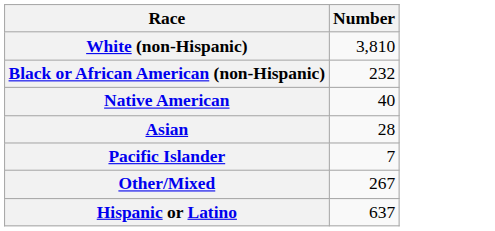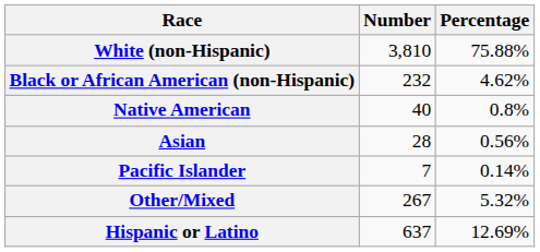+ column: Percentage | 75.88% | 4.62% | 0.8% | 0.56% | 0.14% | 5.32% | 12.69%
